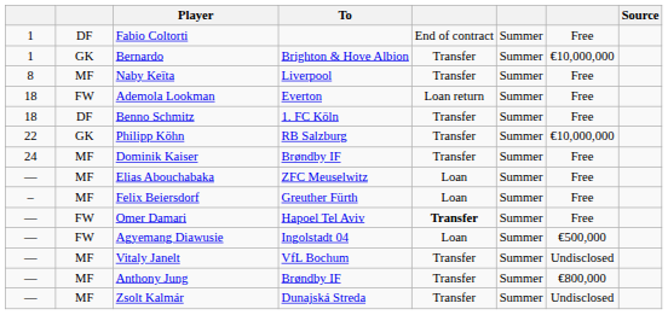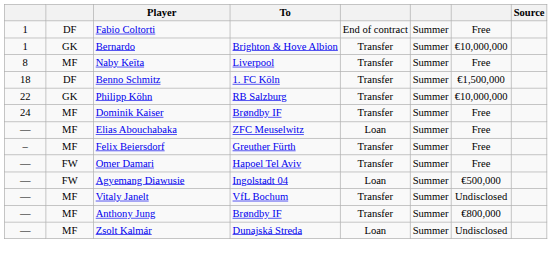- row: 18 | FW | Ademola Lookman | Everton | Loan return | Summer | Free
Benno Schmitz | column 7: Free -> €1,500,000
Felix Beiersdorf | column 5: Loan -> Transfer
Omer Damari | column 5: bold -> normal
Zsolt Kalmár | column 5: Transfer -> Loan
